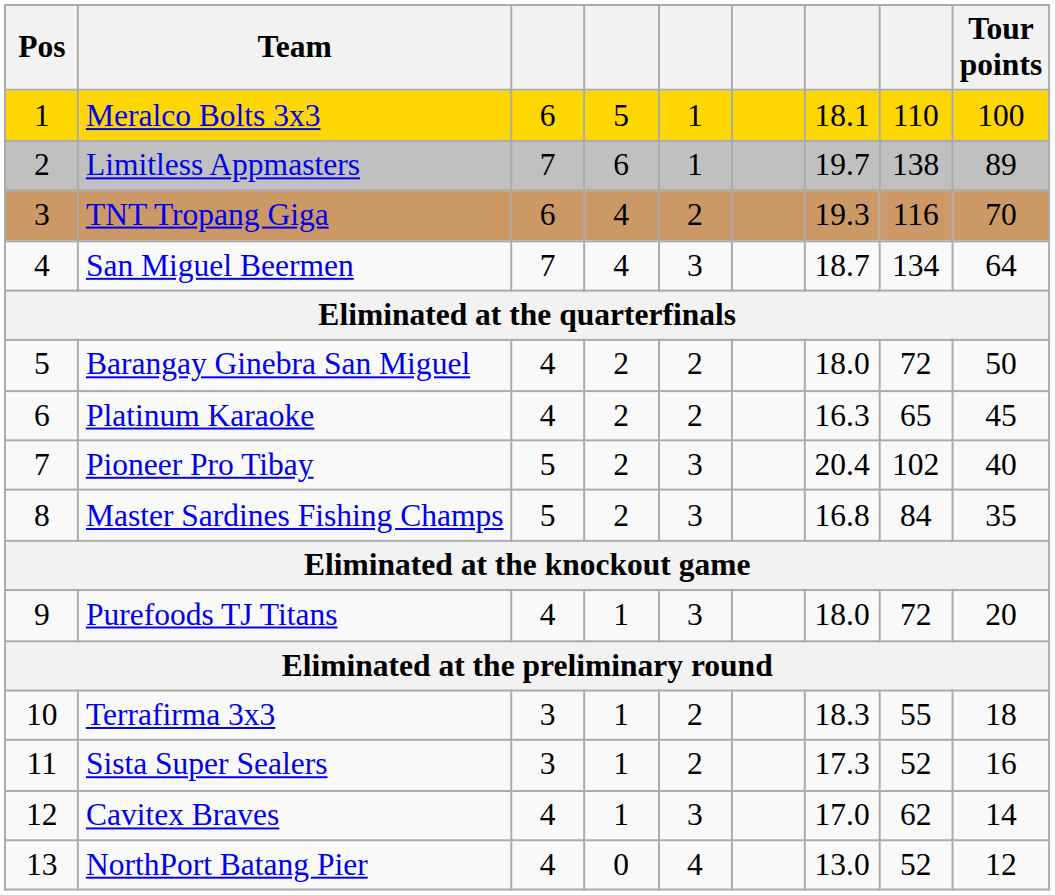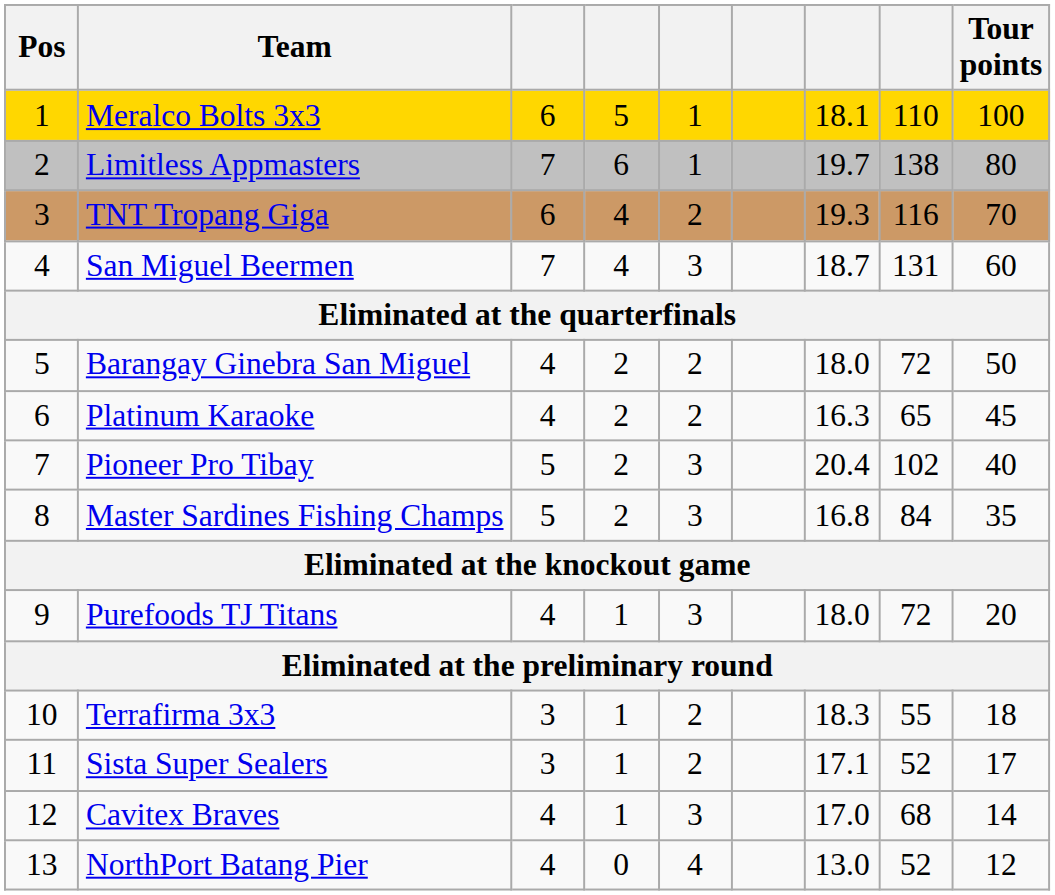Limitless Appmasters | Tour points: 89 -> 80
San Miguel Beermen | column 8: 134 -> 131
San Miguel Beermen | Tour points: 64 -> 60
Sista Super Sealers | column 7: 17.3 -> 17.1
Sista Super Sealers | Tour points: 16 -> 17
Cavitex Braves | column 8: 62 -> 68
